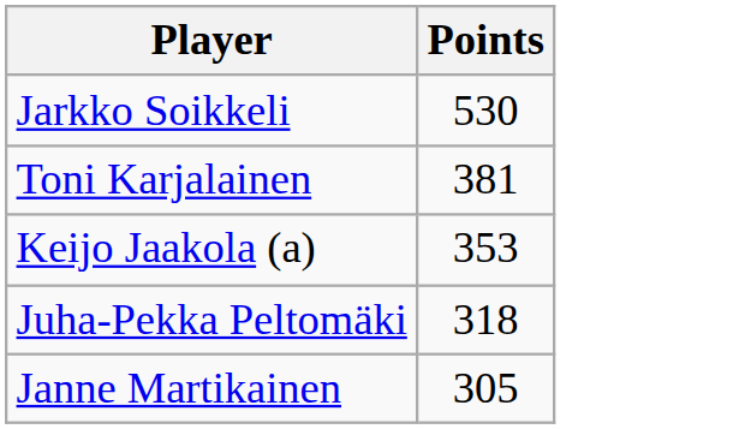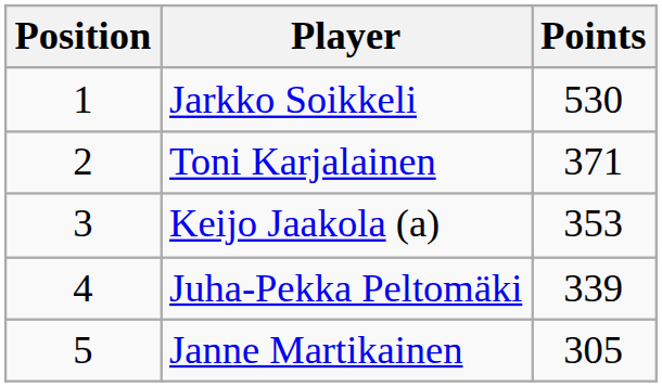+ column: Position | 1 | 2 | 3 | 4 | 5
Toni Karjalainen | Points: 381 -> 371
Juha-Pekka Peltomäki | Points: 318 -> 339
